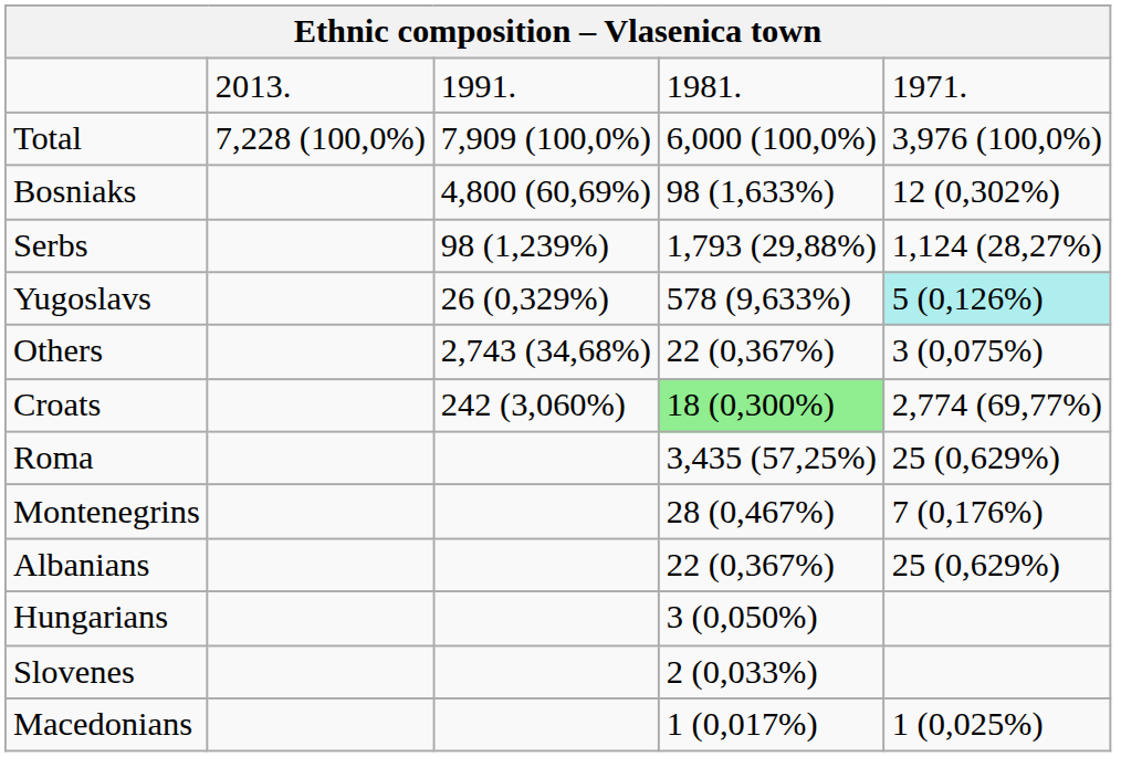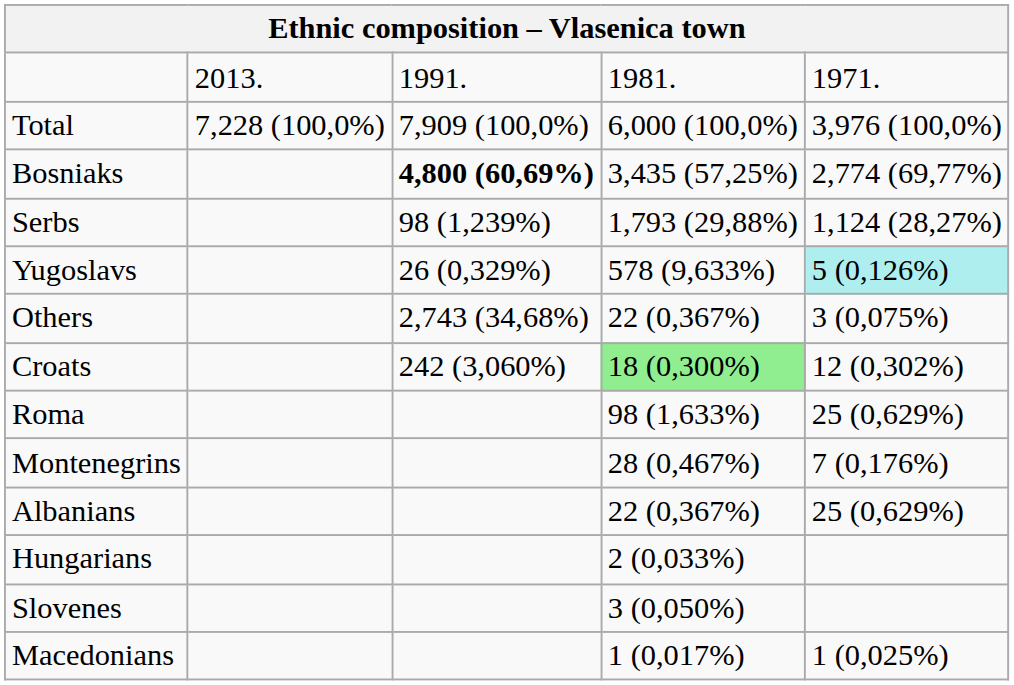Bosniaks | column 3: normal -> bold
Bosniaks | column 4: 98 (1,633%) -> 3,435 (57,25%)
Bosniaks | column 5: 12 (0,302%) -> 2,774 (69,77%)
Croats | column 5: 2,774 (69,77%) -> 12 (0,302%)
Roma | column 4: 3,435 (57,25%) -> 98 (1,633%)
Hungarians | column 4: 3 (0,050%) -> 2 (0,033%)
Slovenes | column 4: 2 (0,033%) -> 3 (0,050%)
